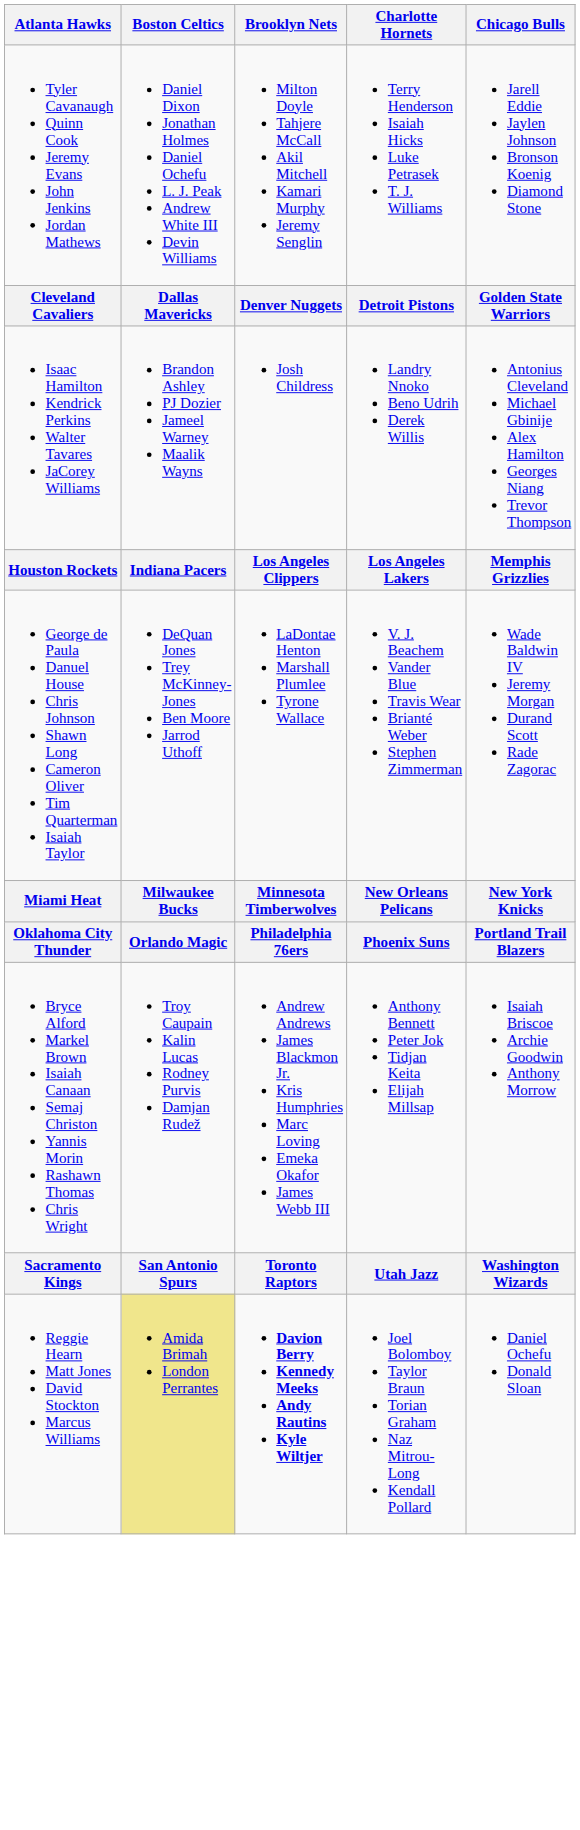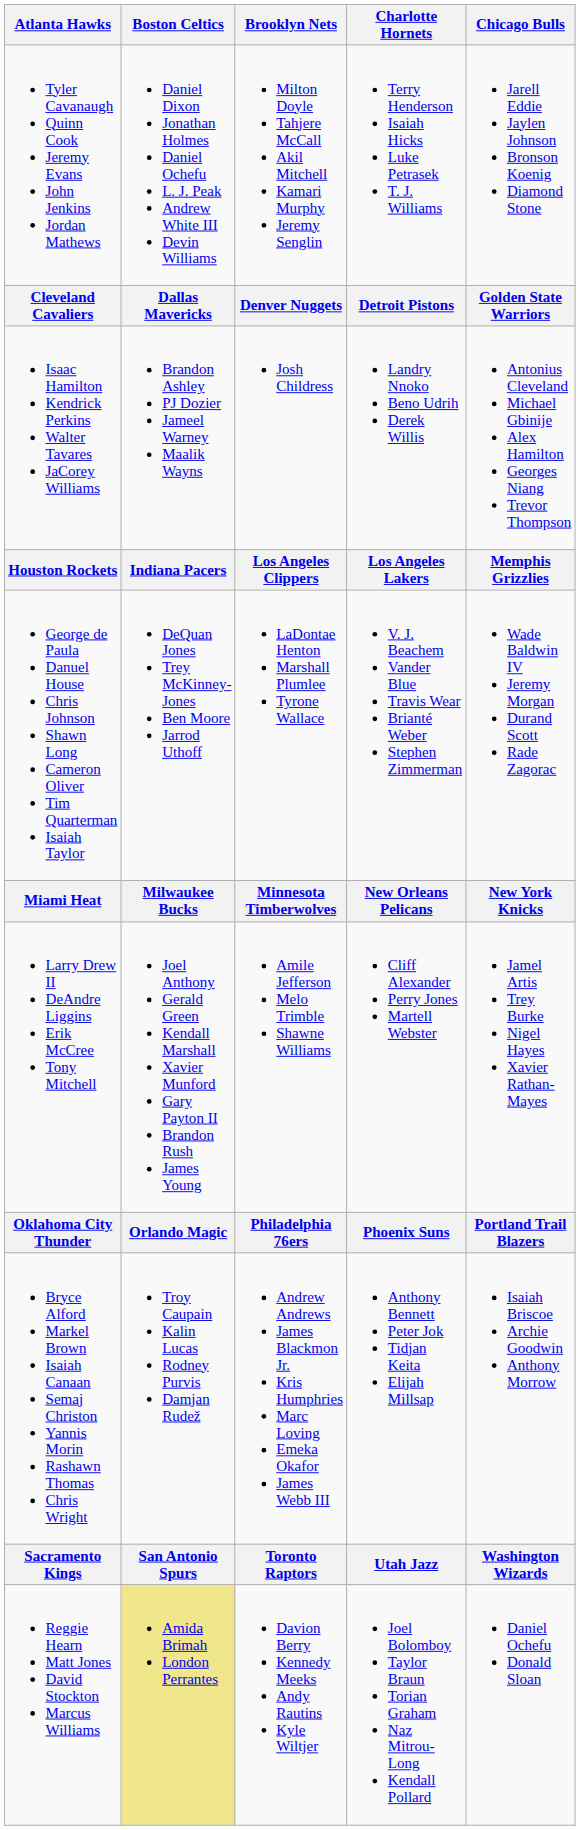+ row: Larry Drew II DeAndre Liggins Erik McCree Tony Mitchell | Joel Anthony Gerald Green Kendall Marshall Xavier Munford Gary Payton II Brandon Rush James Young | Amile Jefferson Melo Trimble Shawne Williams | Cliff Alexander Perry Jones Martell Webster | Jamel Artis Trey Burke Nigel Hayes Xavier Rathan-Mayes
Reggie Hearn Matt Jones David Stockton Marcus Williams | Brooklyn Nets: bold -> normal
